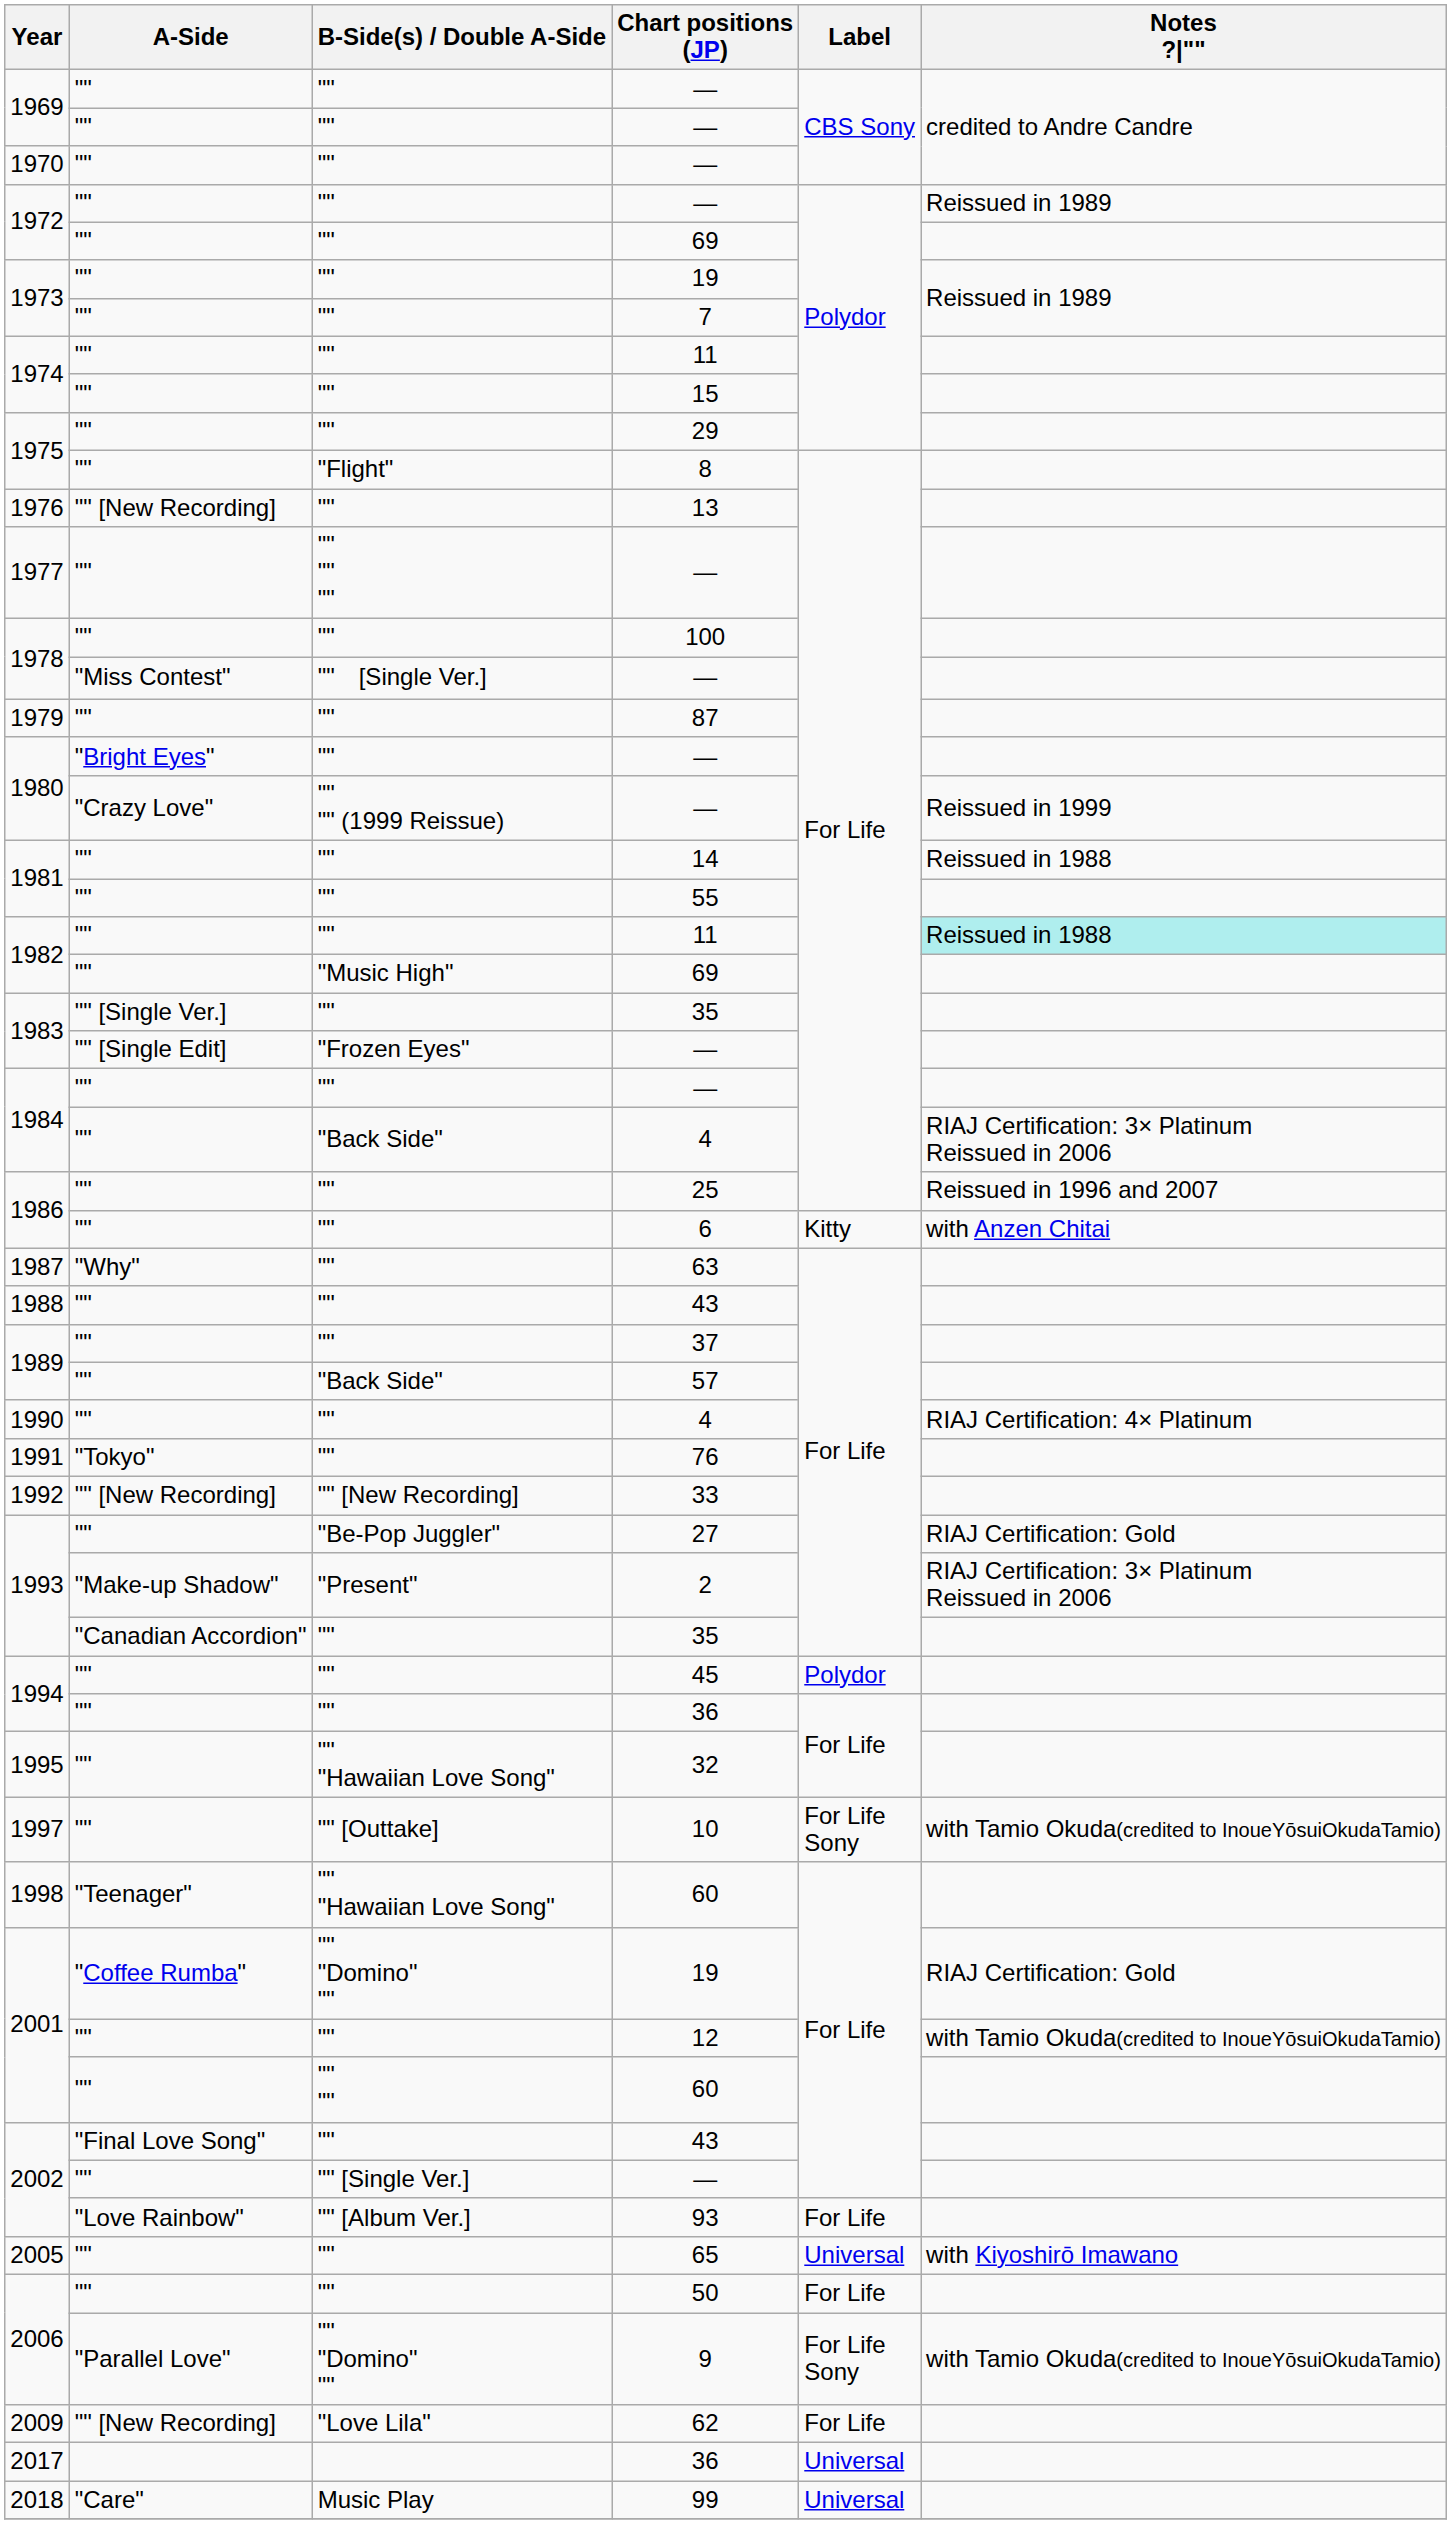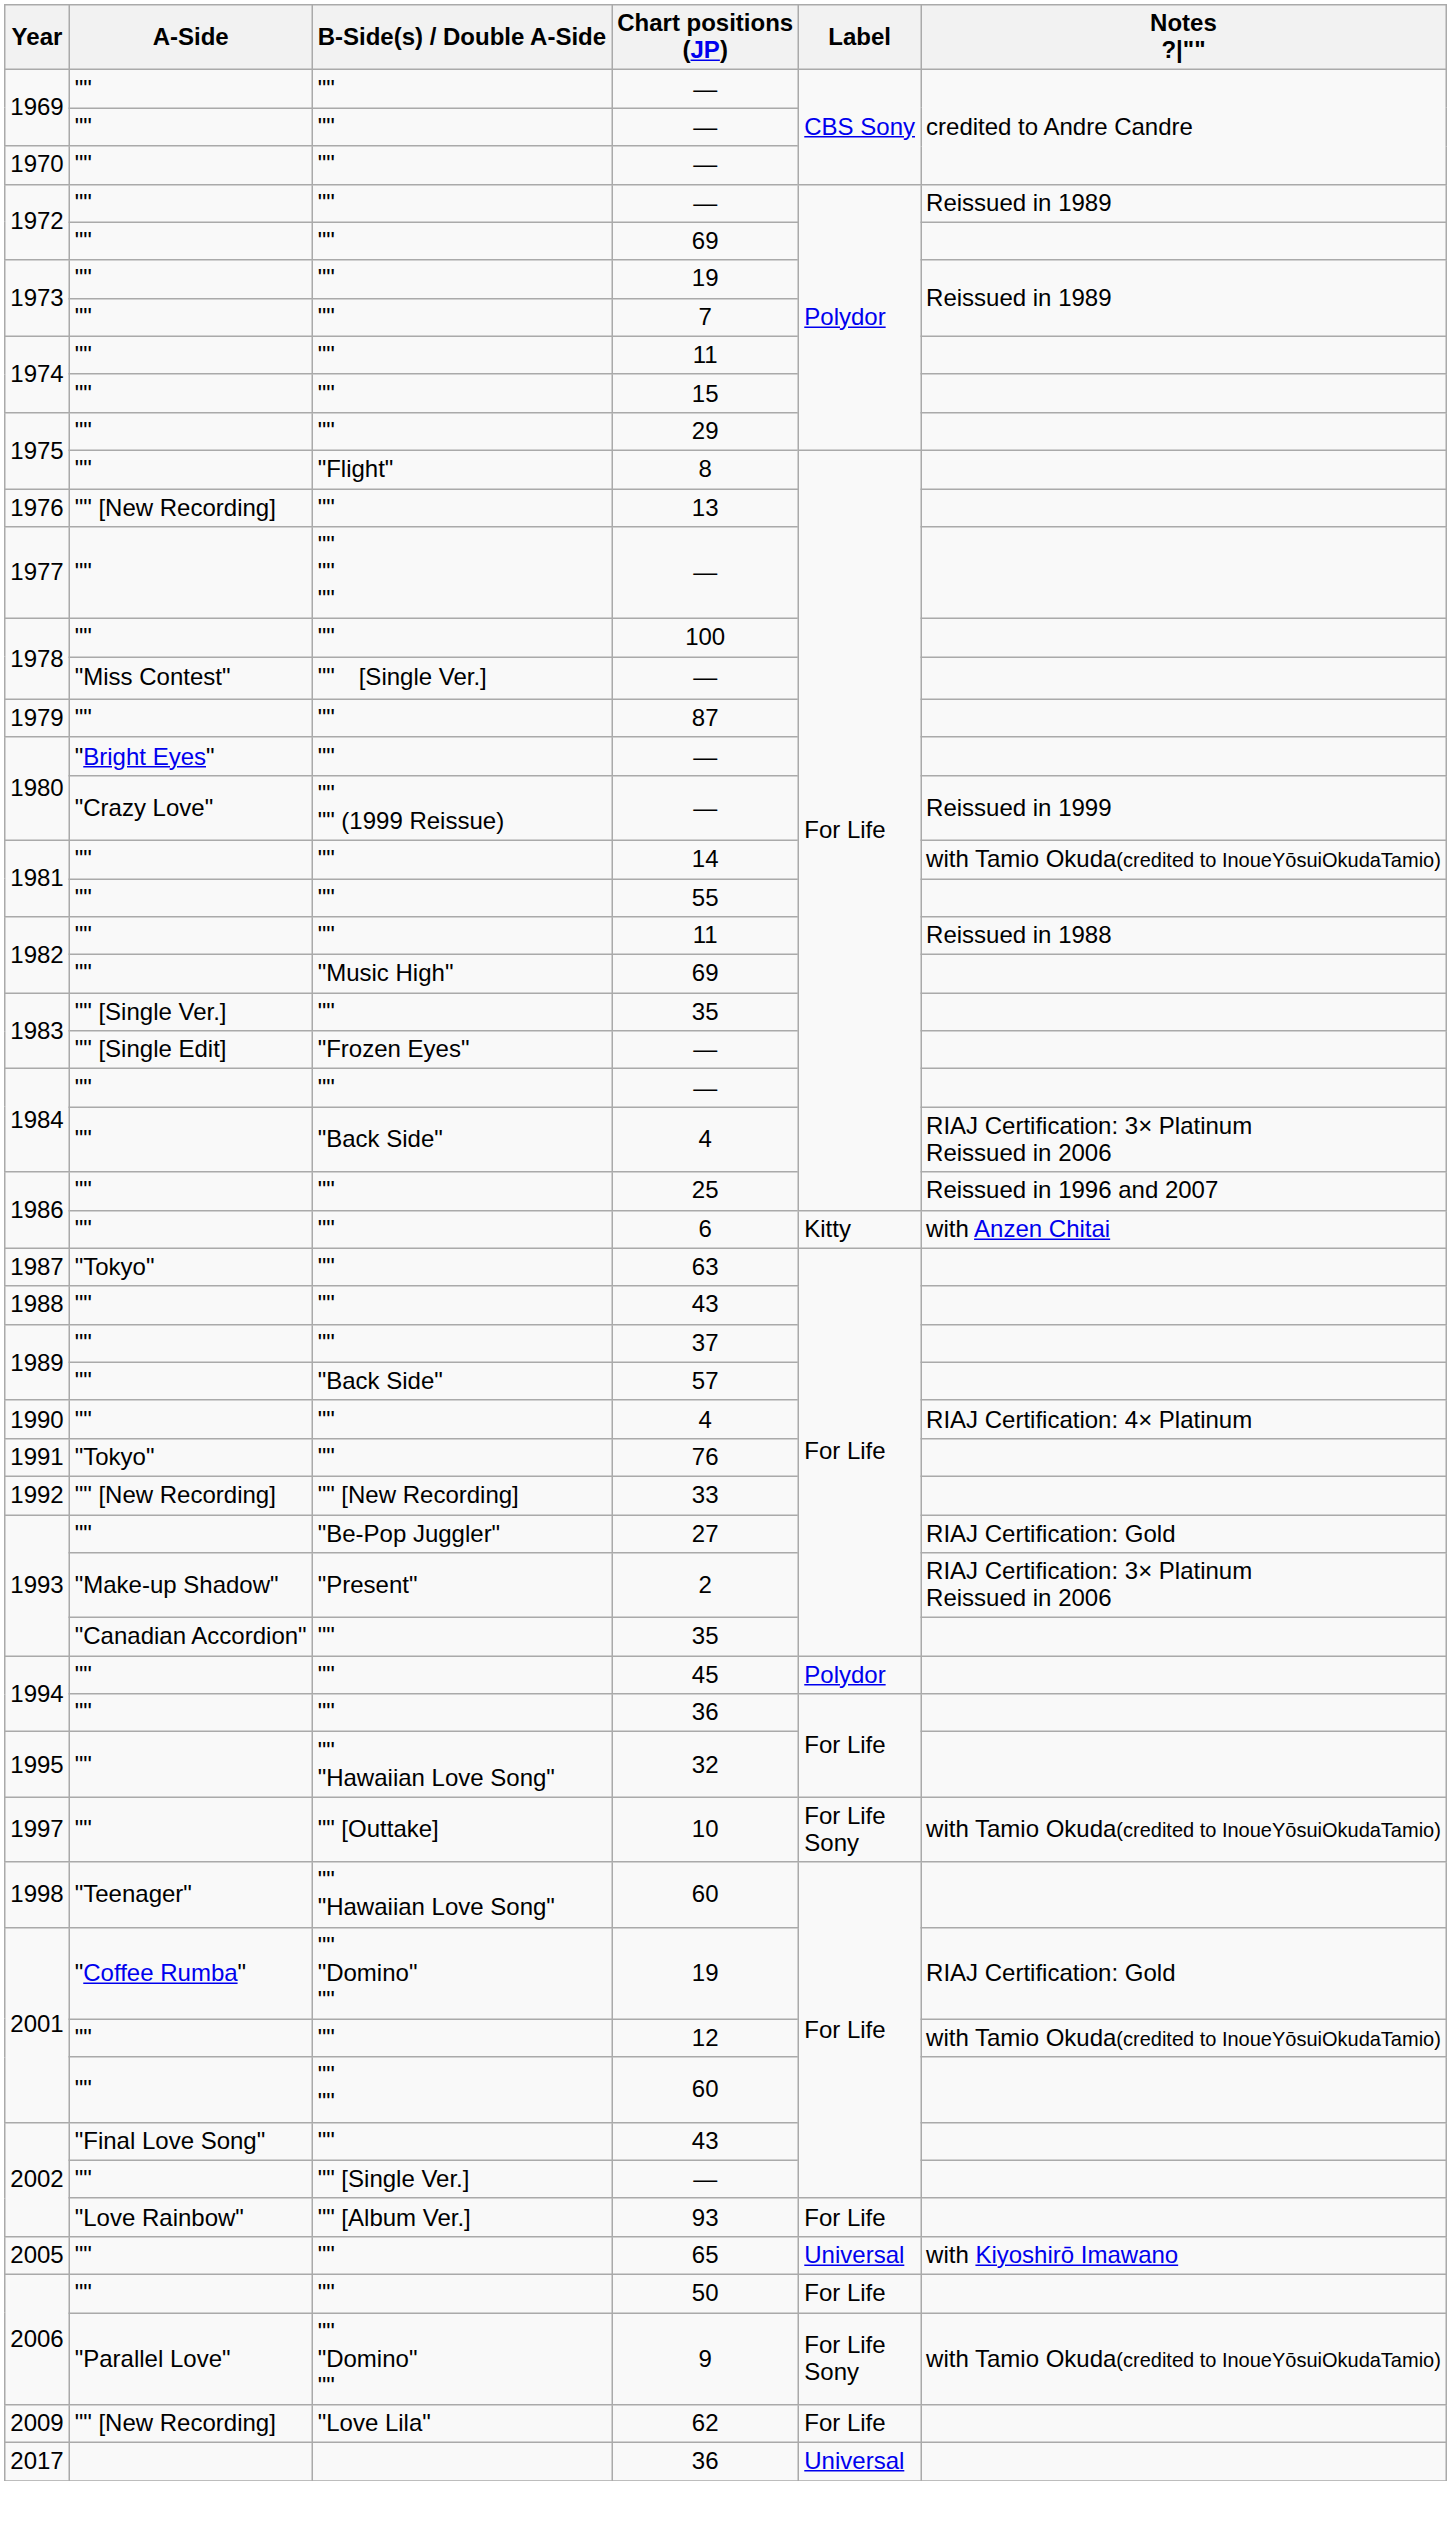14 | Notes ?|"": Reissued in 1988 -> with Tamio Okuda(credited to InoueYōsuiOkudaTamio)
1982 / 11 | Notes ?|"": paleturquoise background -> no background
63 | A-Side: "Why" -> "Tokyo"
- row: 2018 | "Care" | Music Play | 99 | Universal
